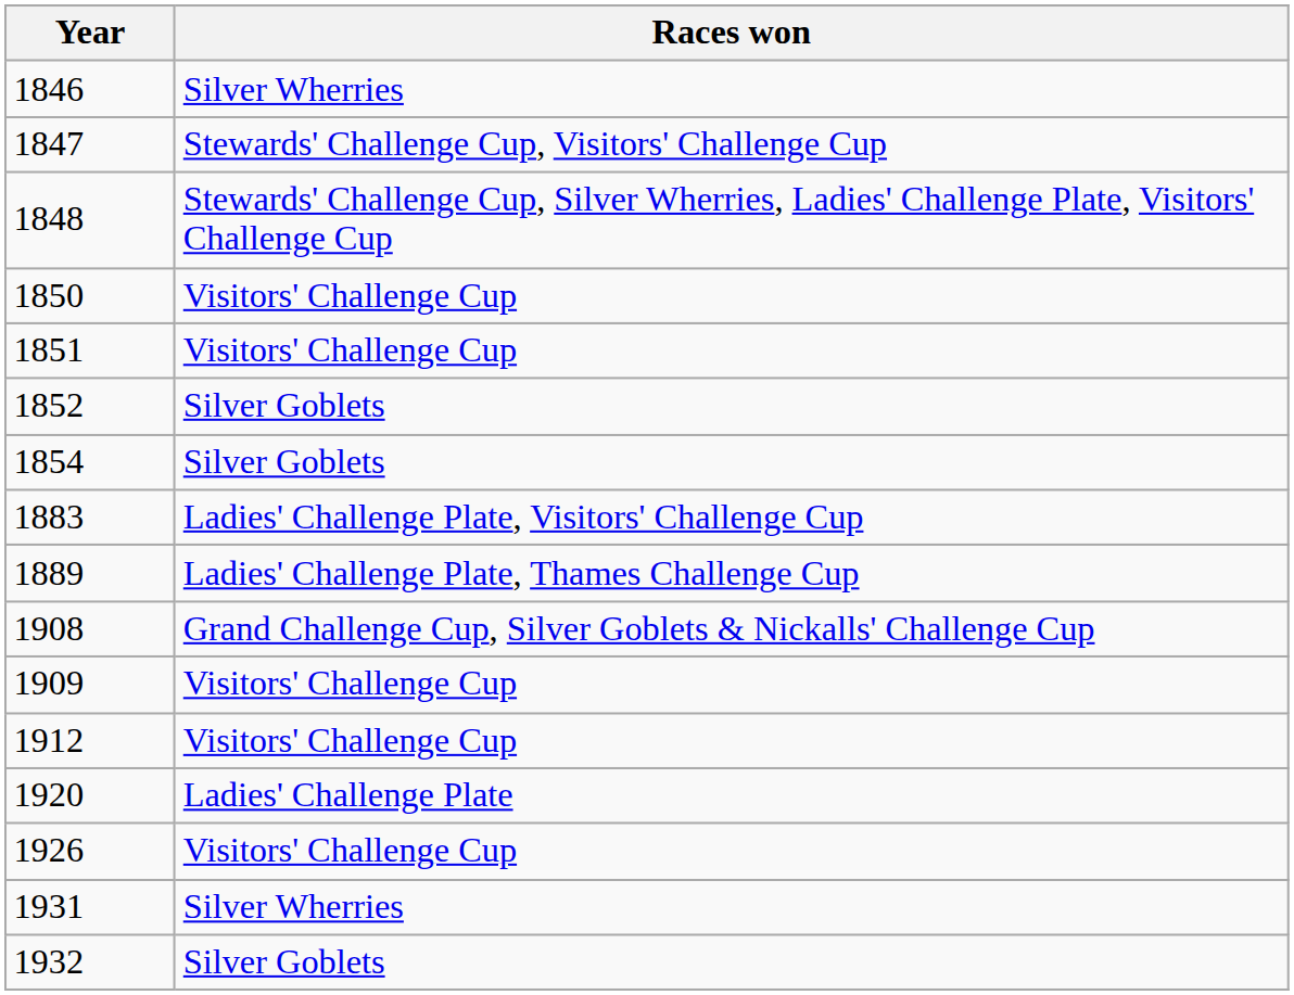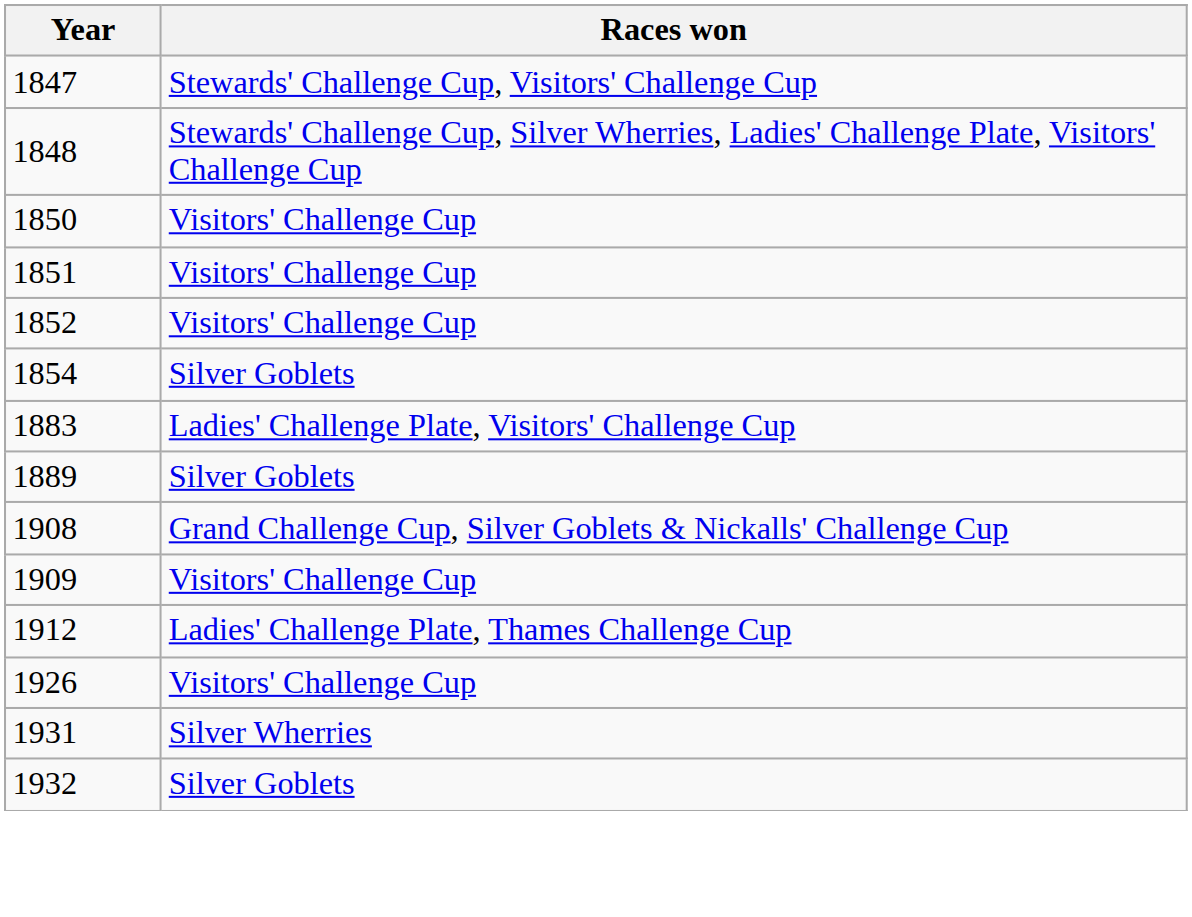- row: 1846 | Silver Wherries
1852 | Races won: Silver Goblets -> Visitors' Challenge Cup
1889 | Races won: Ladies' Challenge Plate, Thames Challenge Cup -> Silver Goblets
1912 | Races won: Visitors' Challenge Cup -> Ladies' Challenge Plate, Thames Challenge Cup
- row: 1920 | Ladies' Challenge Plate
